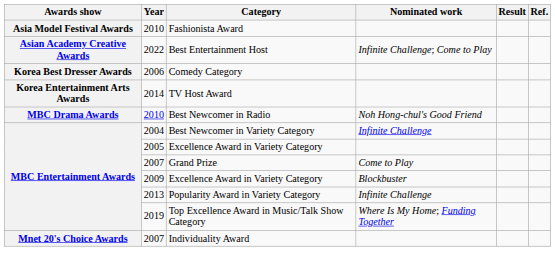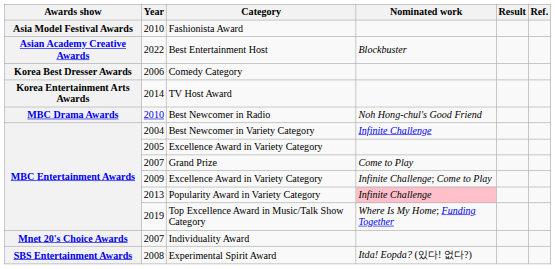Best Entertainment Host | Nominated work: Infinite Challenge; Come to Play -> Blockbuster
2009 / Excellence Award in Variety Category | Nominated work: Blockbuster -> Infinite Challenge; Come to Play
Popularity Award in Variety Category | Nominated work: no background -> pink background
+ row: SBS Entertainment Awards | 2008 | Experimental Spirit Award | Itda! Eopda? (있다! 없다?)
